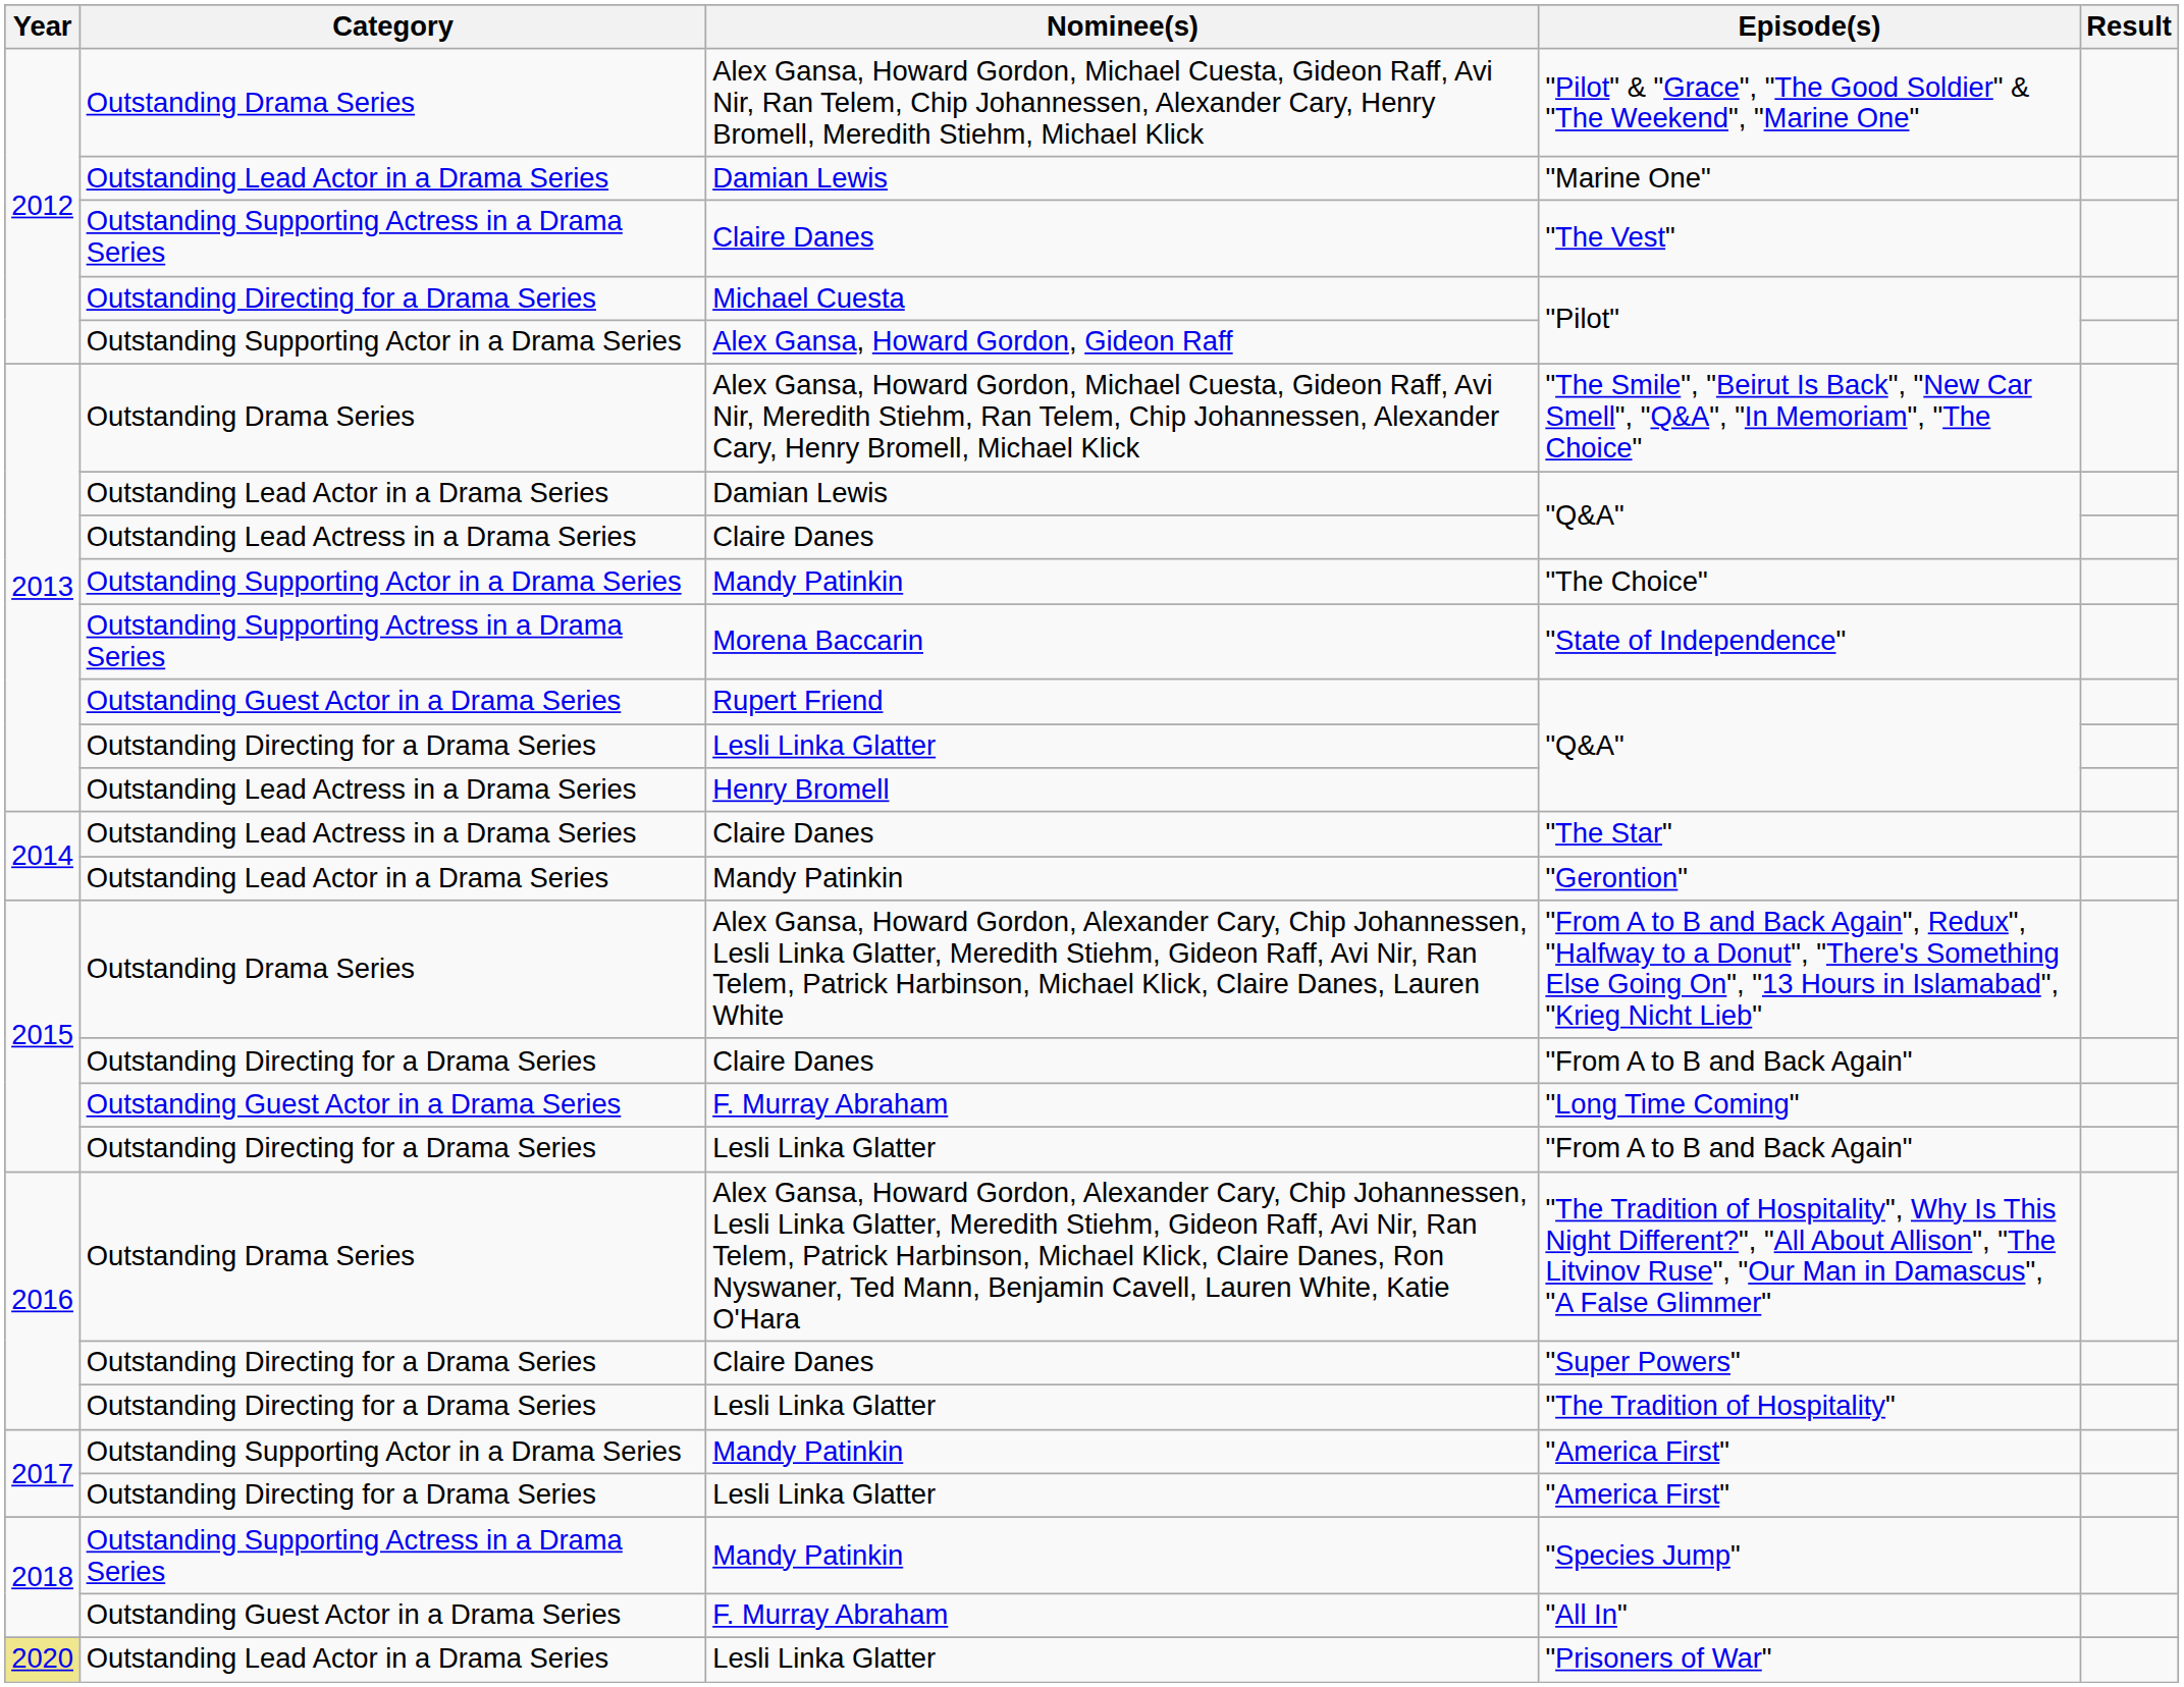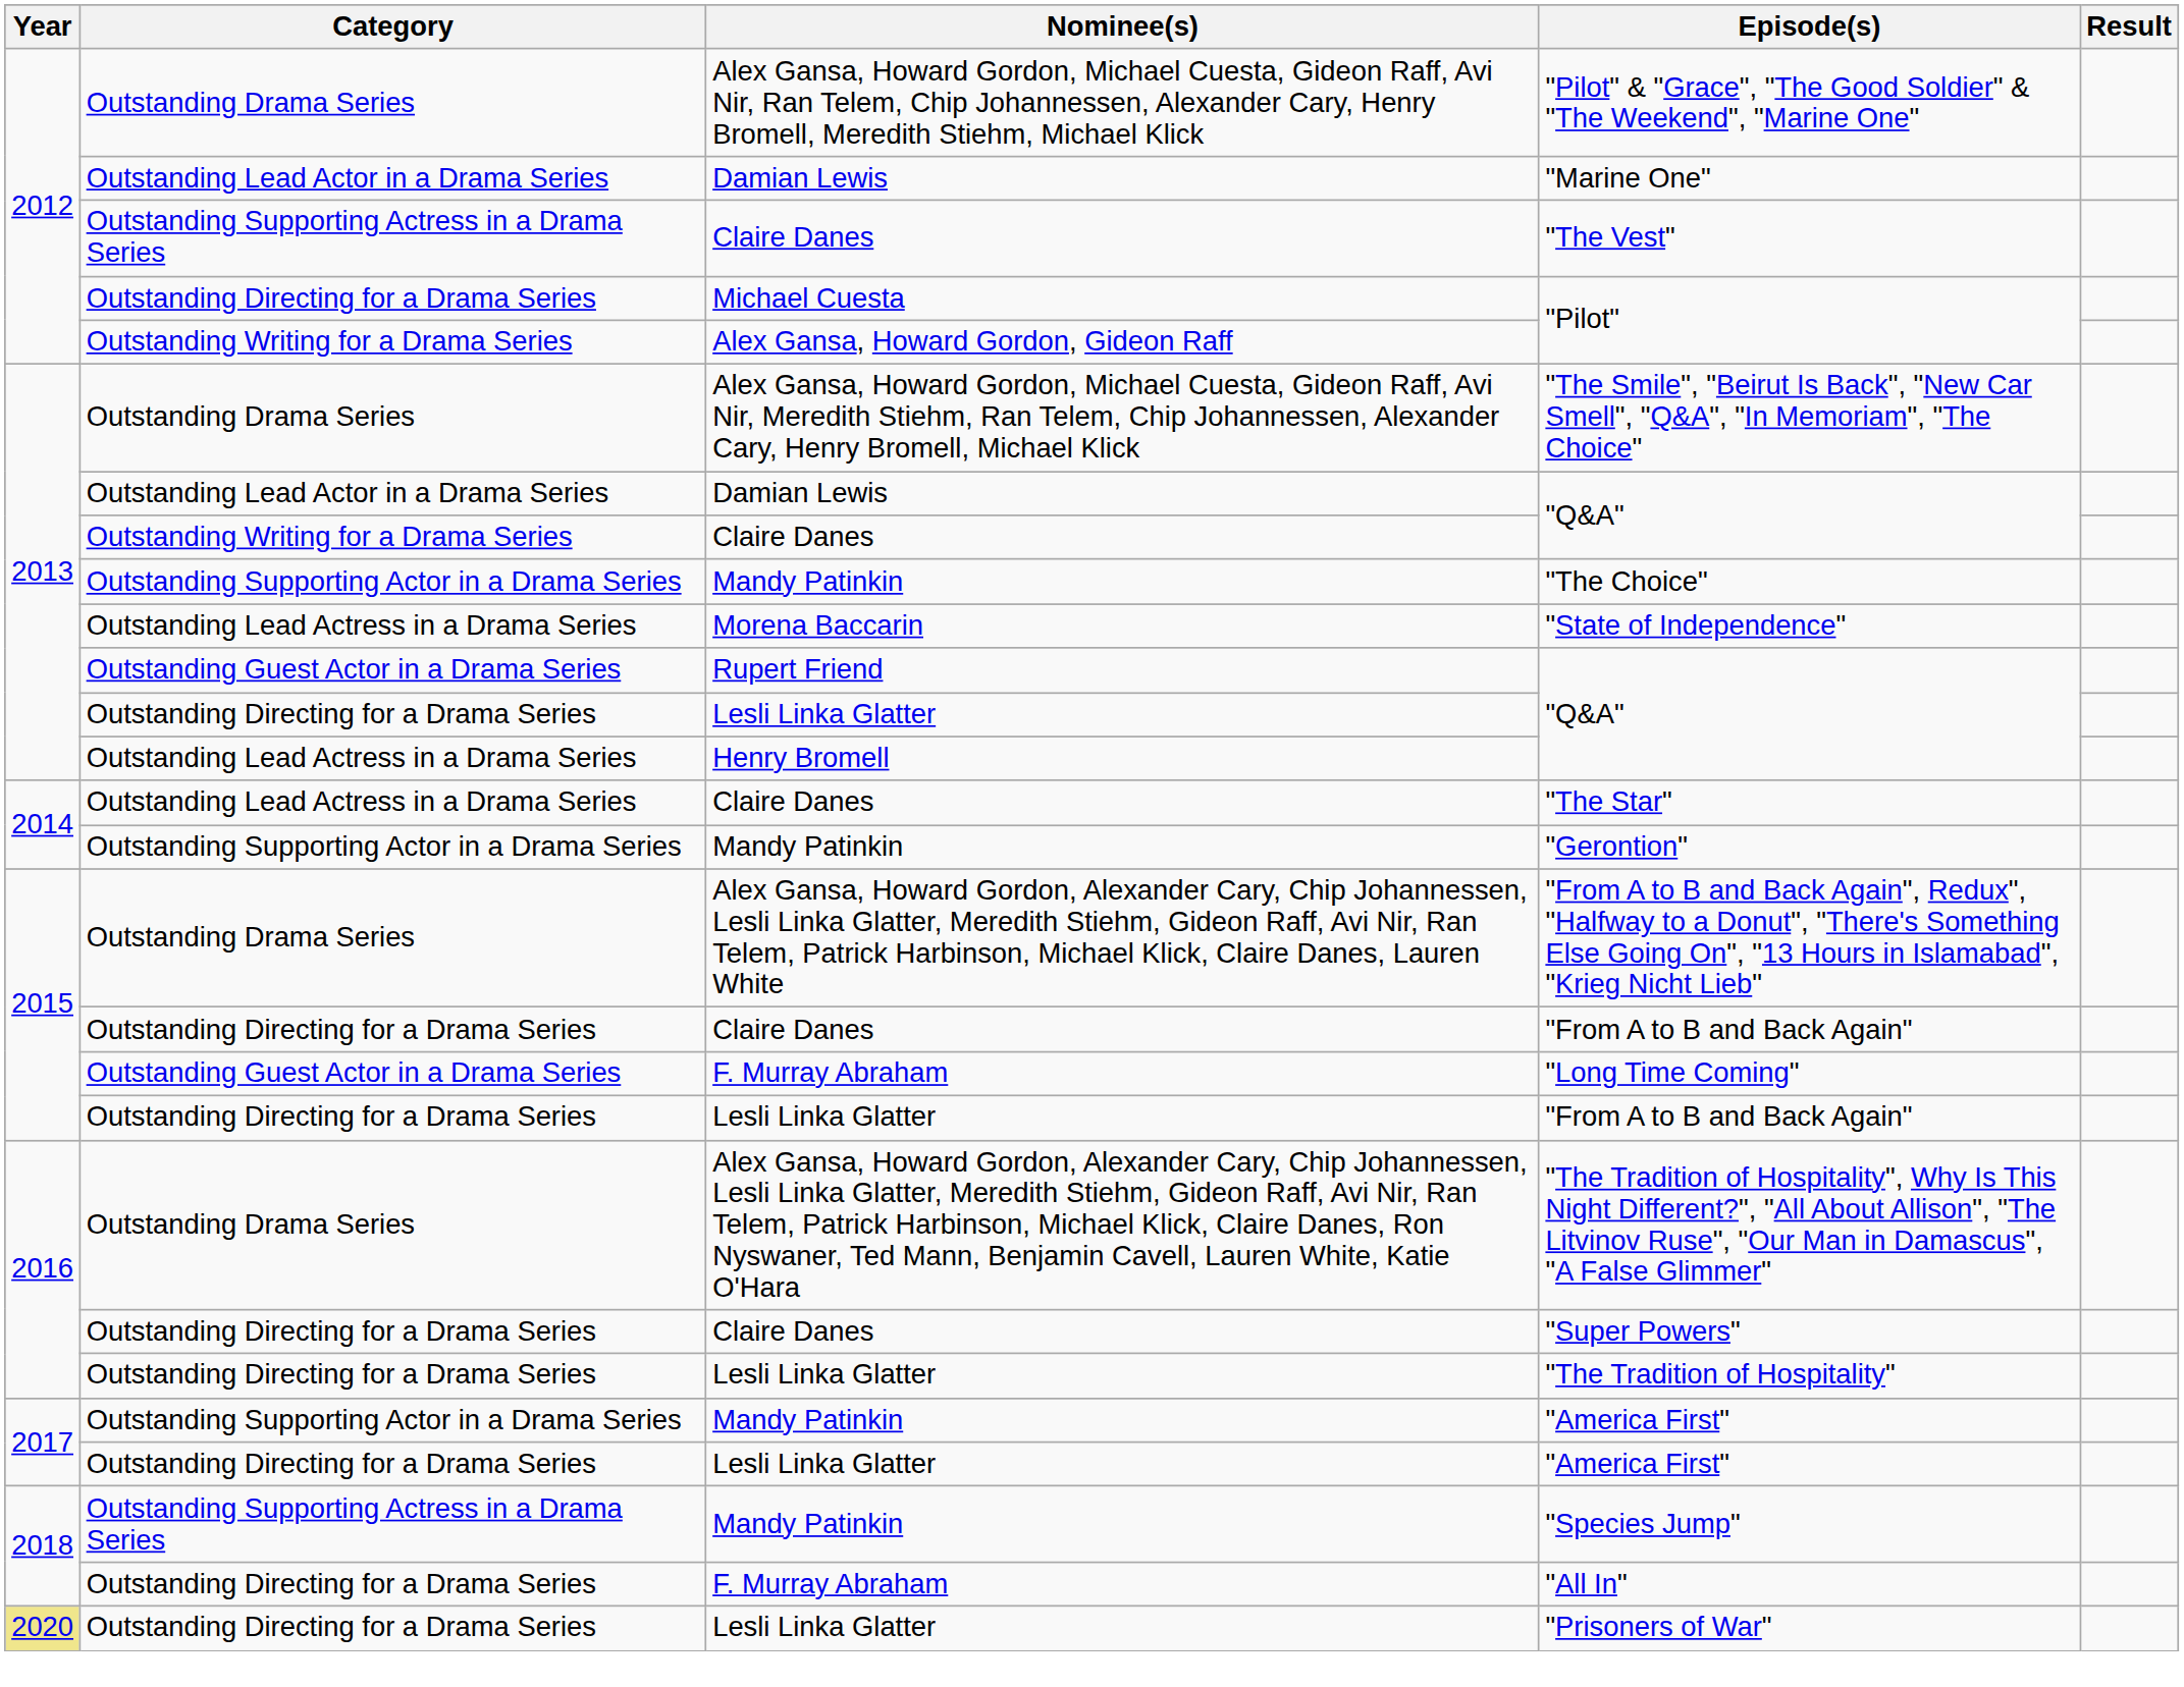Alex Gansa, Howard Gordon, Gideon Raff / "Pilot" | Category: Outstanding Supporting Actor in a Drama Series -> Outstanding Writing for a Drama Series
Claire Danes / "Q&A" | Category: Outstanding Lead Actress in a Drama Series -> Outstanding Writing for a Drama Series
"State of Independence" | Category: Outstanding Supporting Actress in a Drama Series -> Outstanding Lead Actress in a Drama Series
"Gerontion" | Category: Outstanding Lead Actor in a Drama Series -> Outstanding Supporting Actor in a Drama Series
"All In" | Category: Outstanding Guest Actor in a Drama Series -> Outstanding Directing for a Drama Series
"Prisoners of War" | Category: Outstanding Lead Actor in a Drama Series -> Outstanding Directing for a Drama Series
